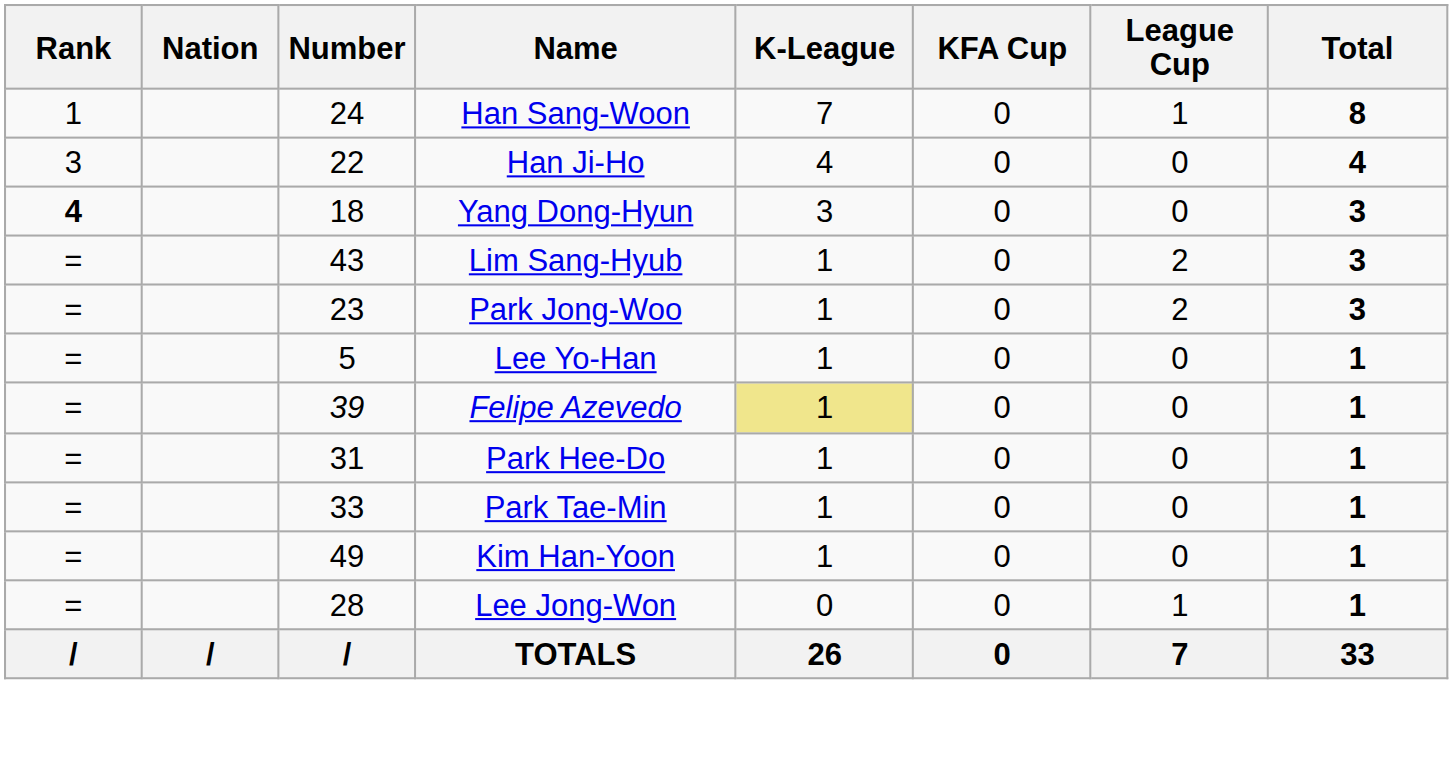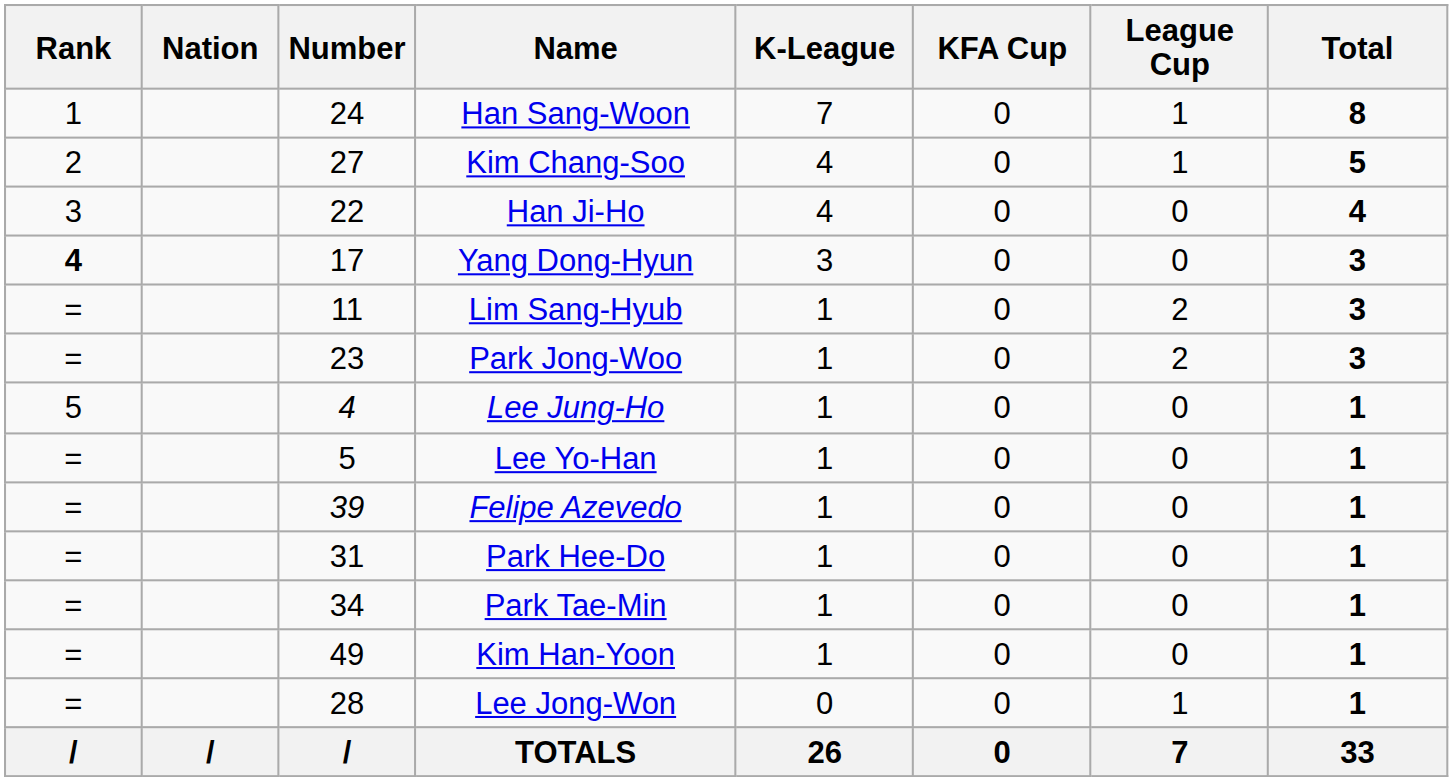+ row: 2 | 27 | Kim Chang-Soo | 4 | 0 | 1 | 5
Yang Dong-Hyun | Number: 18 -> 17
Lim Sang-Hyub | Number: 43 -> 11
+ row: 5 | 4 | Lee Jung-Ho | 1 | 0 | 0 | 1
Felipe Azevedo | K-League: khaki background -> no background
Park Tae-Min | Number: 33 -> 34
